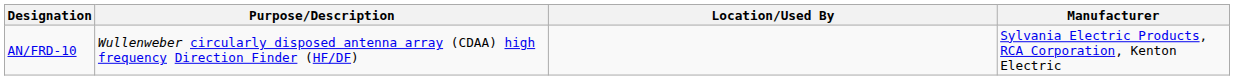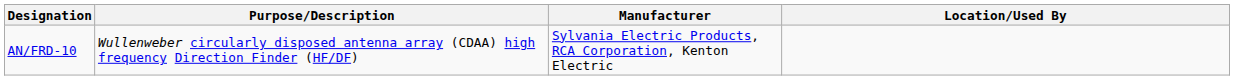columns swapped: Location/Used By <-> Manufacturer
